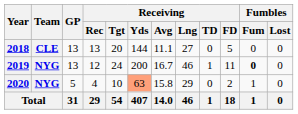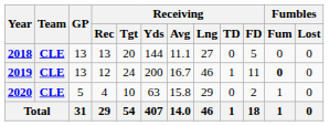2019 | Team: NYG -> CLE
2020 | Team: NYG -> CLE
2020 | Receiving / Yds: lightsalmon background -> no background
